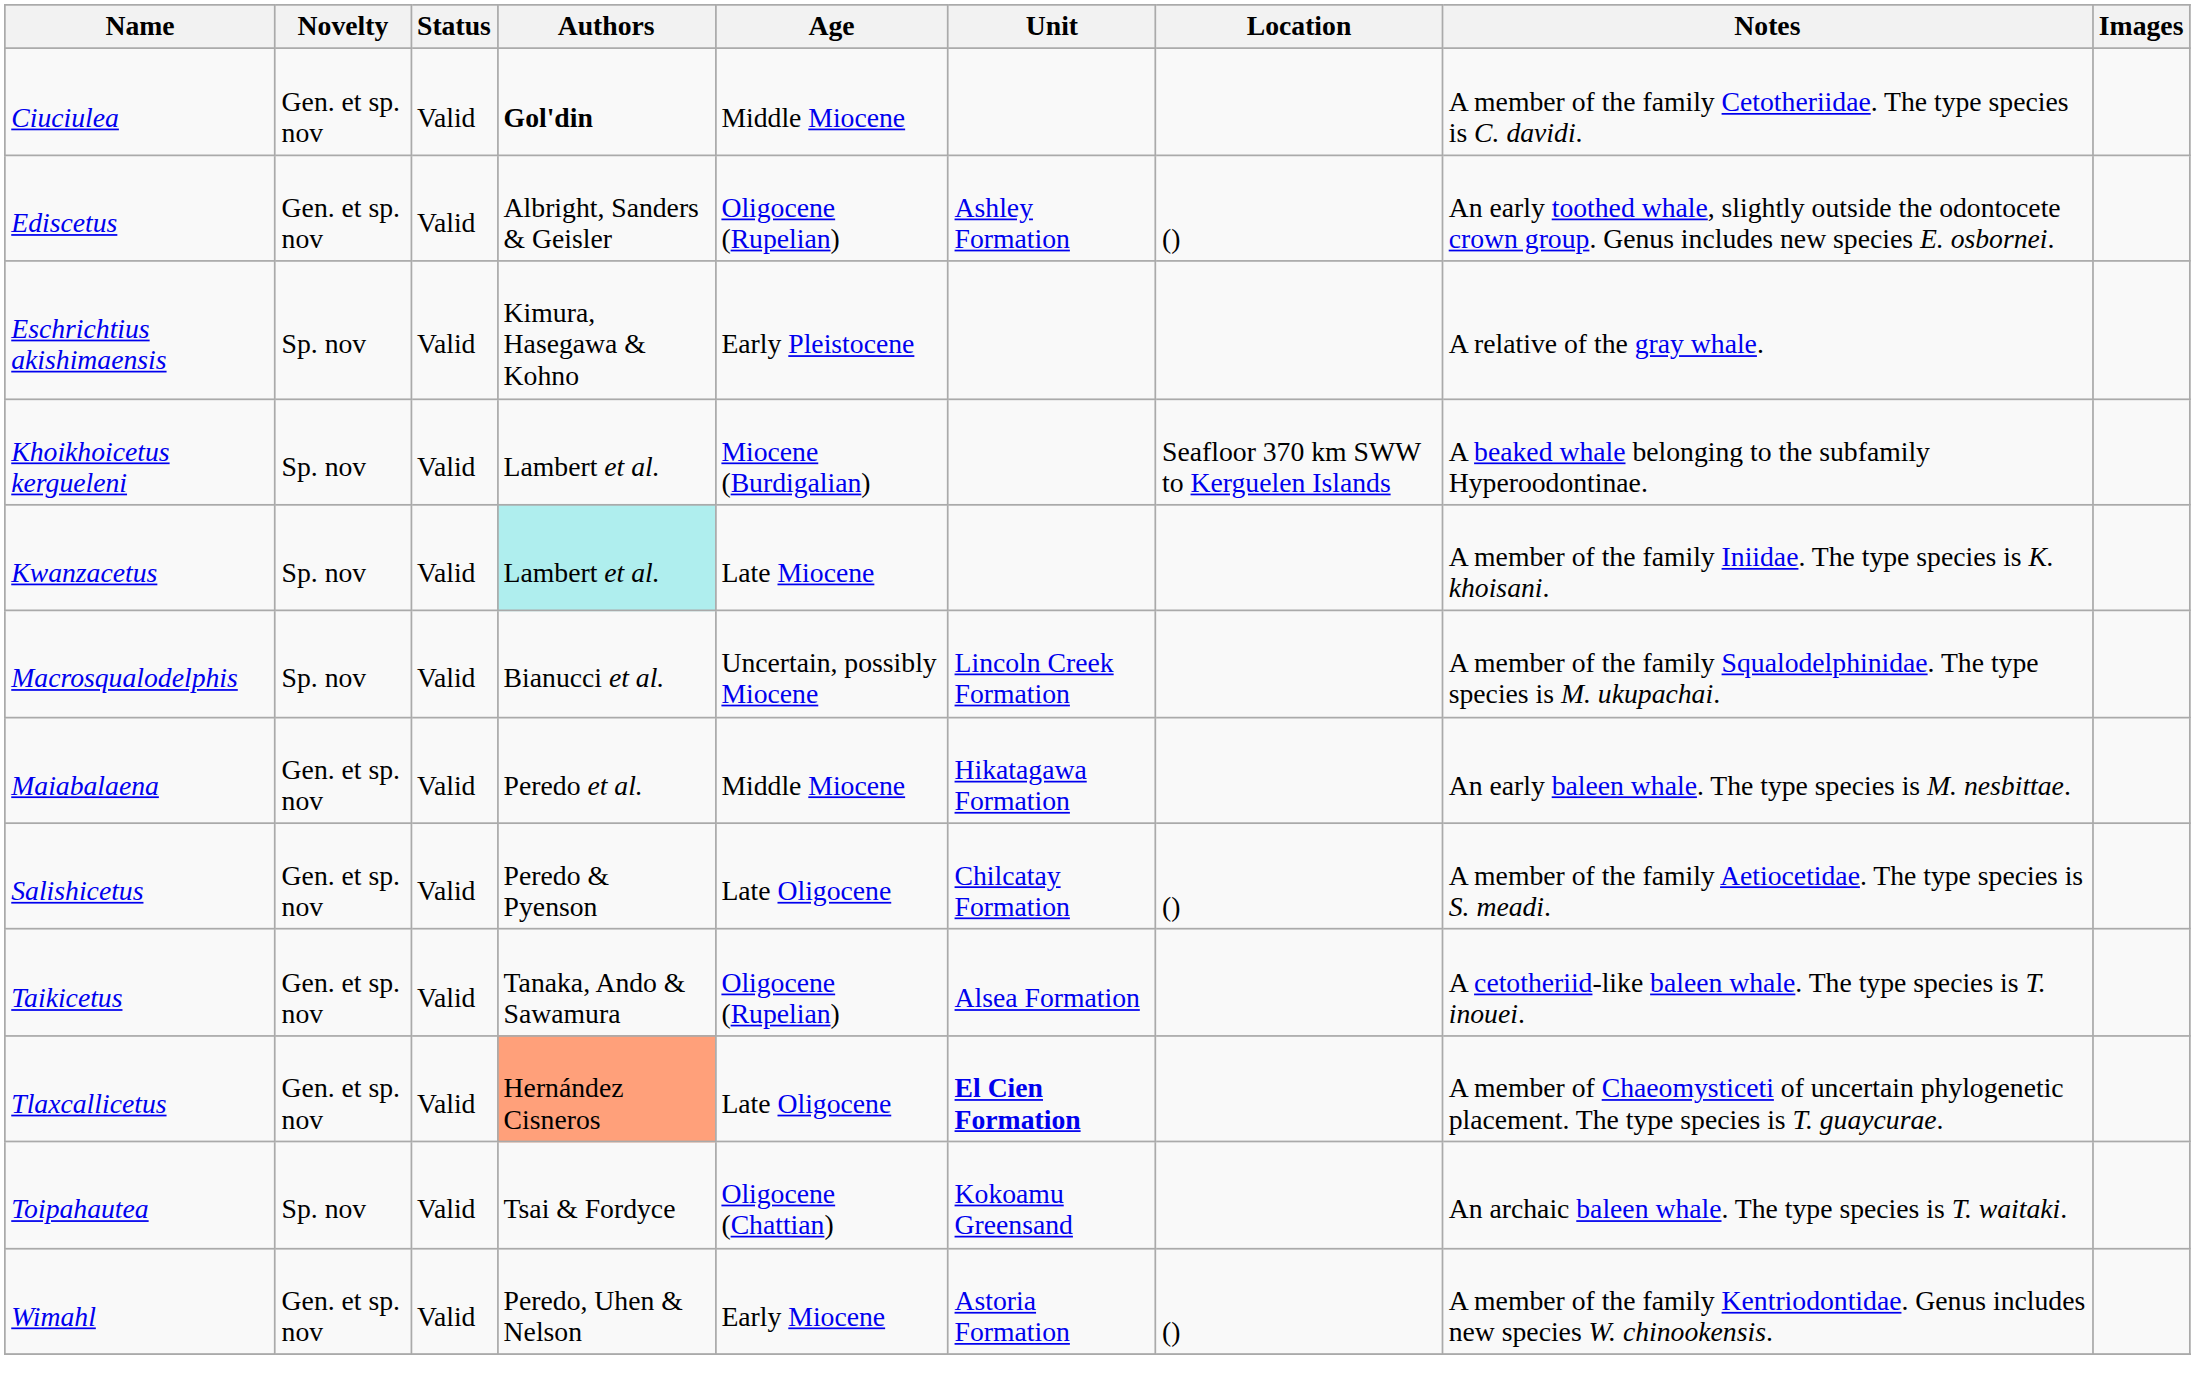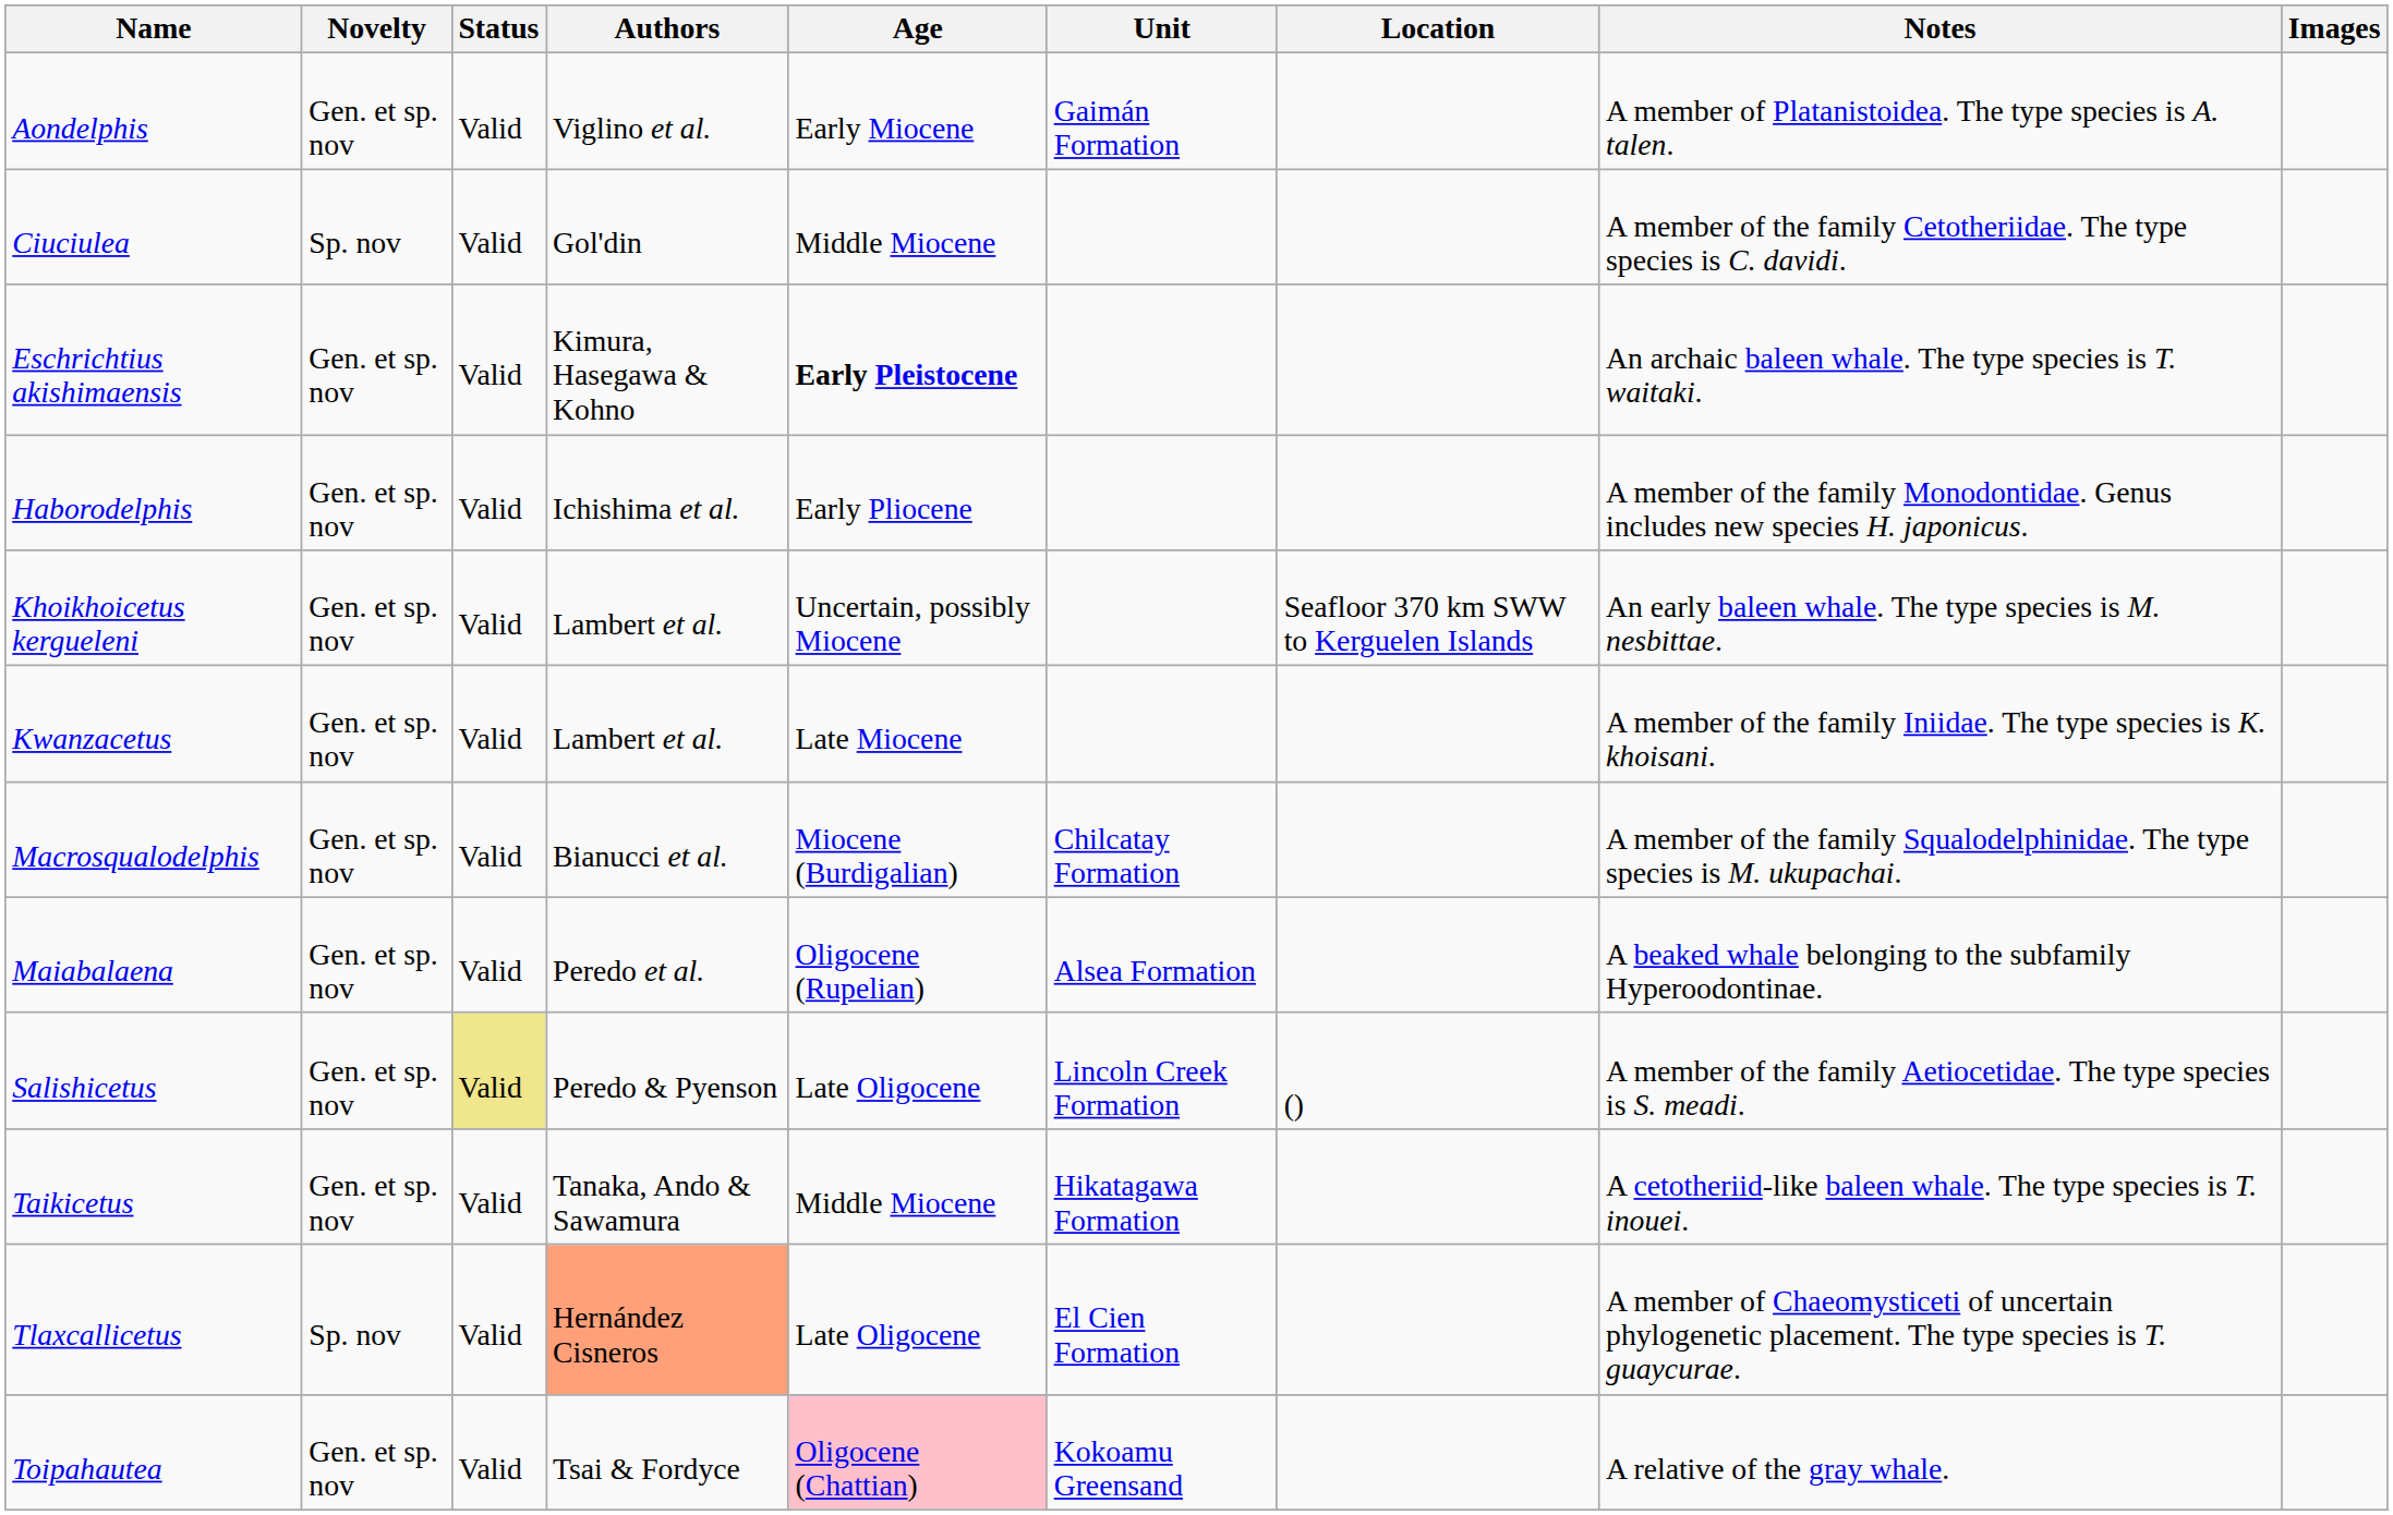+ row: Aondelphis | Gen. et sp. nov | Valid | Viglino et al. | Early Miocene | Gaimán Formation | A member of Platanistoidea. The type species is A. talen.
Ciuciulea | Novelty: Gen. et sp. nov -> Sp. nov
Ciuciulea | Authors: bold -> normal
- row: Ediscetus | Gen. et sp. nov | Valid | Albright, Sanders & Geisler | Oligocene (Rupelian) | Ashley Formation | () | An early toothed whale, slightly outside the odontocete crown group. Genus includes new species E. osbornei.
Eschrichtius akishimaensis | Novelty: Sp. nov -> Gen. et sp. nov
Eschrichtius akishimaensis | Age: normal -> bold
Eschrichtius akishimaensis | Notes: A relative of the gray whale. -> An archaic baleen whale. The type species is T. waitaki.
+ row: Haborodelphis | Gen. et sp. nov | Valid | Ichishima et al. | Early Pliocene | A member of the family Monodontidae. Genus includes new species H. japonicus.
Khoikhoicetus kergueleni | Novelty: Sp. nov -> Gen. et sp. nov
Khoikhoicetus kergueleni | Age: Miocene (Burdigalian) -> Uncertain, possibly Miocene
Khoikhoicetus kergueleni | Notes: A beaked whale belonging to the subfamily Hyperoodontinae. -> An early baleen whale. The type species is M. nesbittae.
Kwanzacetus | Novelty: Sp. nov -> Gen. et sp. nov
Kwanzacetus | Authors: paleturquoise background -> no background
Macrosqualodelphis | Novelty: Sp. nov -> Gen. et sp. nov
Macrosqualodelphis | Age: Uncertain, possibly Miocene -> Miocene (Burdigalian)
Macrosqualodelphis | Unit: Lincoln Creek Formation -> Chilcatay Formation
Maiabalaena | Age: Middle Miocene -> Oligocene (Rupelian)
Maiabalaena | Unit: Hikatagawa Formation -> Alsea Formation
Maiabalaena | Notes: An early baleen whale. The type species is M. nesbittae. -> A beaked whale belonging to the subfamily Hyperoodontinae.
Salishicetus | Status: no background -> khaki background
Salishicetus | Unit: Chilcatay Formation -> Lincoln Creek Formation
Taikicetus | Age: Oligocene (Rupelian) -> Middle Miocene
Taikicetus | Unit: Alsea Formation -> Hikatagawa Formation
Tlaxcallicetus | Novelty: Gen. et sp. nov -> Sp. nov
Tlaxcallicetus | Unit: bold -> normal
Toipahautea | Novelty: Sp. nov -> Gen. et sp. nov
Toipahautea | Age: no background -> pink background
Toipahautea | Notes: An archaic baleen whale. The type species is T. waitaki. -> A relative of the gray whale.
- row: Wimahl | Gen. et sp. nov | Valid | Peredo, Uhen & Nelson | Early Miocene | Astoria Formation | () | A member of the family Kentriodontidae. Genus includes new species W. chinookensis.
